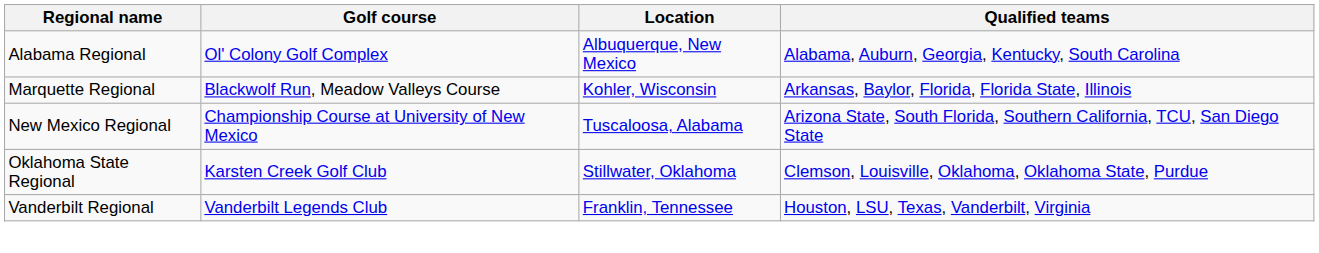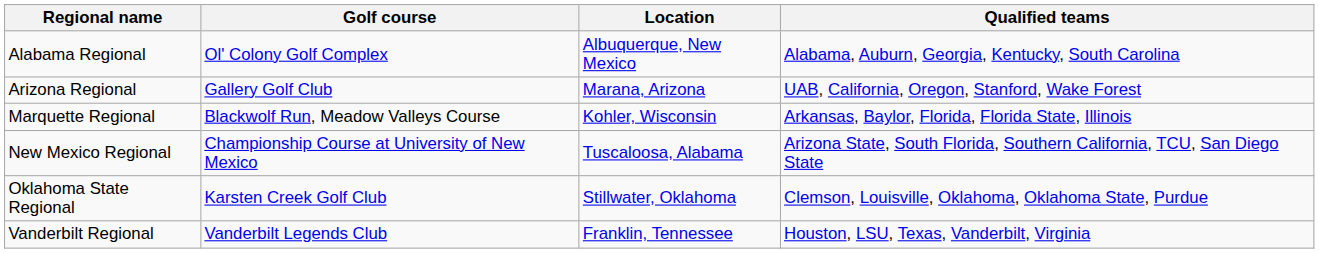+ row: Arizona Regional | Gallery Golf Club | Marana, Arizona | UAB, California, Oregon, Stanford, Wake Forest
